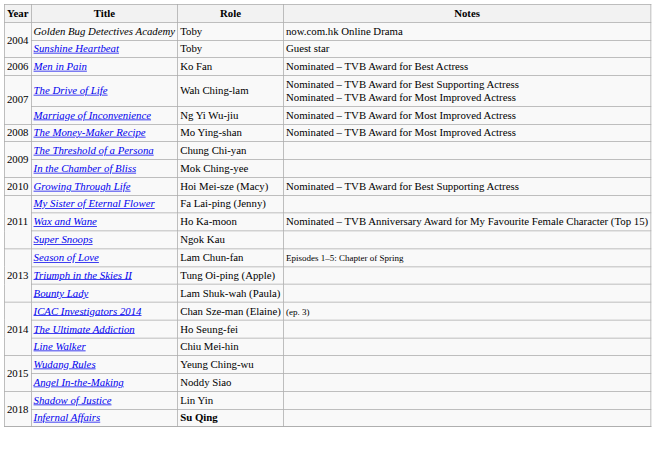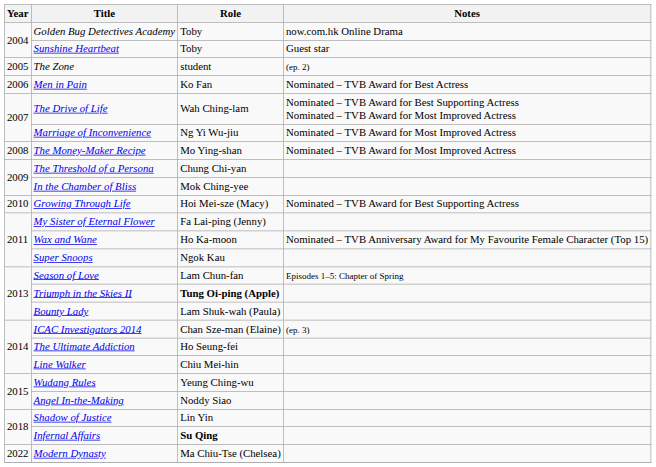+ row: 2005 | The Zone | student | (ep. 2)
Triumph in the Skies II | Role: normal -> bold
+ row: 2022 | Modern Dynasty | Ma Chiu-Tse (Chelsea)
